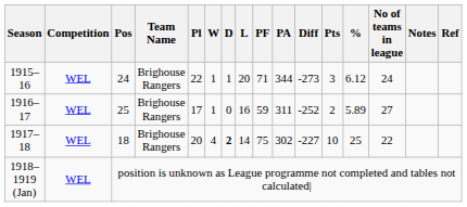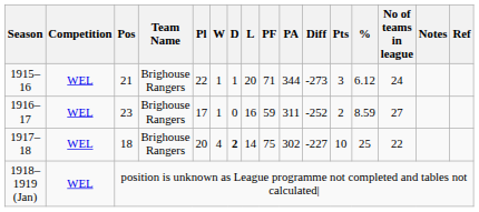1915–16 | Pos: 24 -> 21
1916–17 | Pos: 25 -> 23
1916–17 | %: 5.89 -> 8.59
